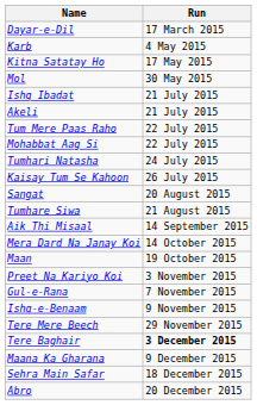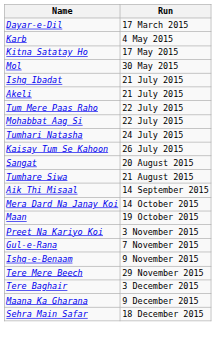Tere Baghair | Run: bold -> normal
- row: Abro | 20 December 2015
